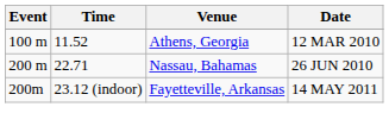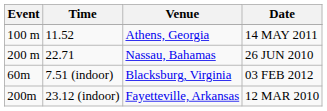11.52 | Date: 12 MAR 2010 -> 14 MAY 2011
+ row: 60m | 7.51 (indoor) | Blacksburg, Virginia | 03 FEB 2012
23.12 (indoor) | Date: 14 MAY 2011 -> 12 MAR 2010
